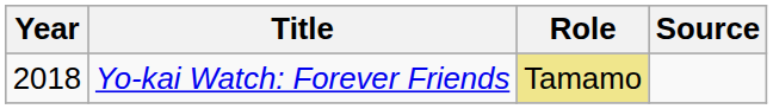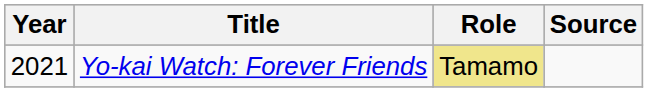Yo-kai Watch: Forever Friends | Year: 2018 -> 2021
